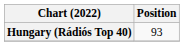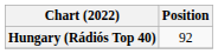Hungary (Rádiós Top 40) | Position: 93 -> 92
